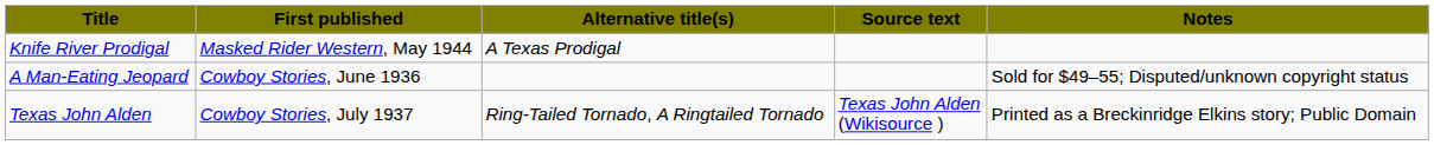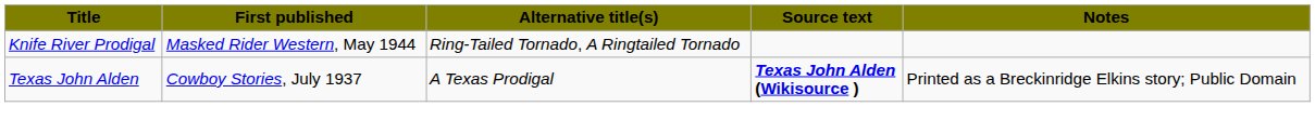Knife River Prodigal | Alternative title(s): A Texas Prodigal -> Ring-Tailed Tornado, A Ringtailed Tornado
- row: A Man-Eating Jeopard | Cowboy Stories, June 1936 | Sold for $49–55; Disputed/unknown copyright status
Texas John Alden | Alternative title(s): Ring-Tailed Tornado, A Ringtailed Tornado -> A Texas Prodigal
Texas John Alden | Source text: normal -> bold
